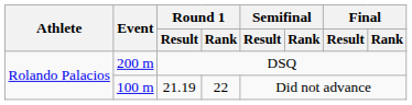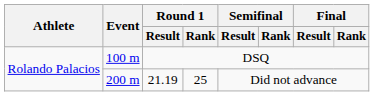DSQ | Event: 200 m -> 100 m
21.19 | Event: 100 m -> 200 m
21.19 | Round 1 / Rank: 22 -> 25
